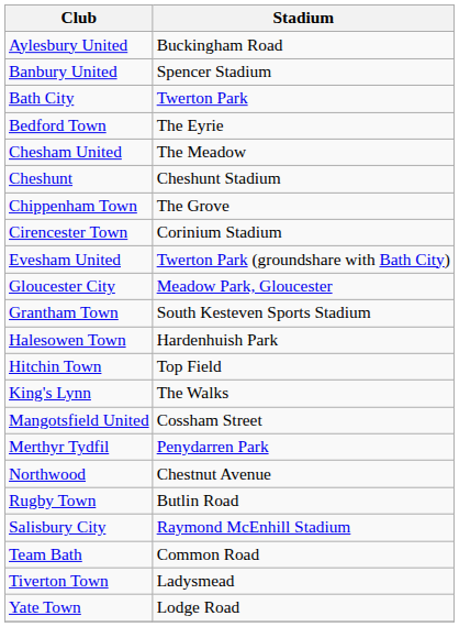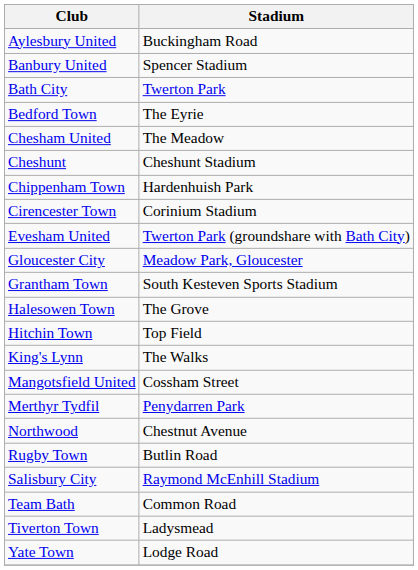Chippenham Town | Stadium: The Grove -> Hardenhuish Park
Halesowen Town | Stadium: Hardenhuish Park -> The Grove
